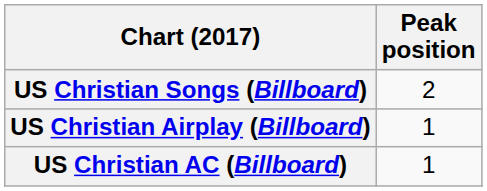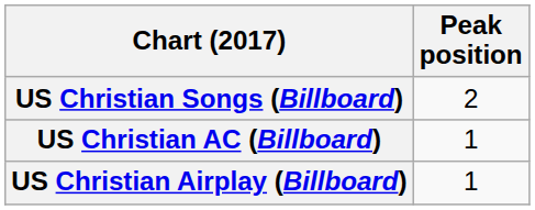rows swapped: US Christian Airplay (Billboard) <-> US Christian AC (Billboard)
